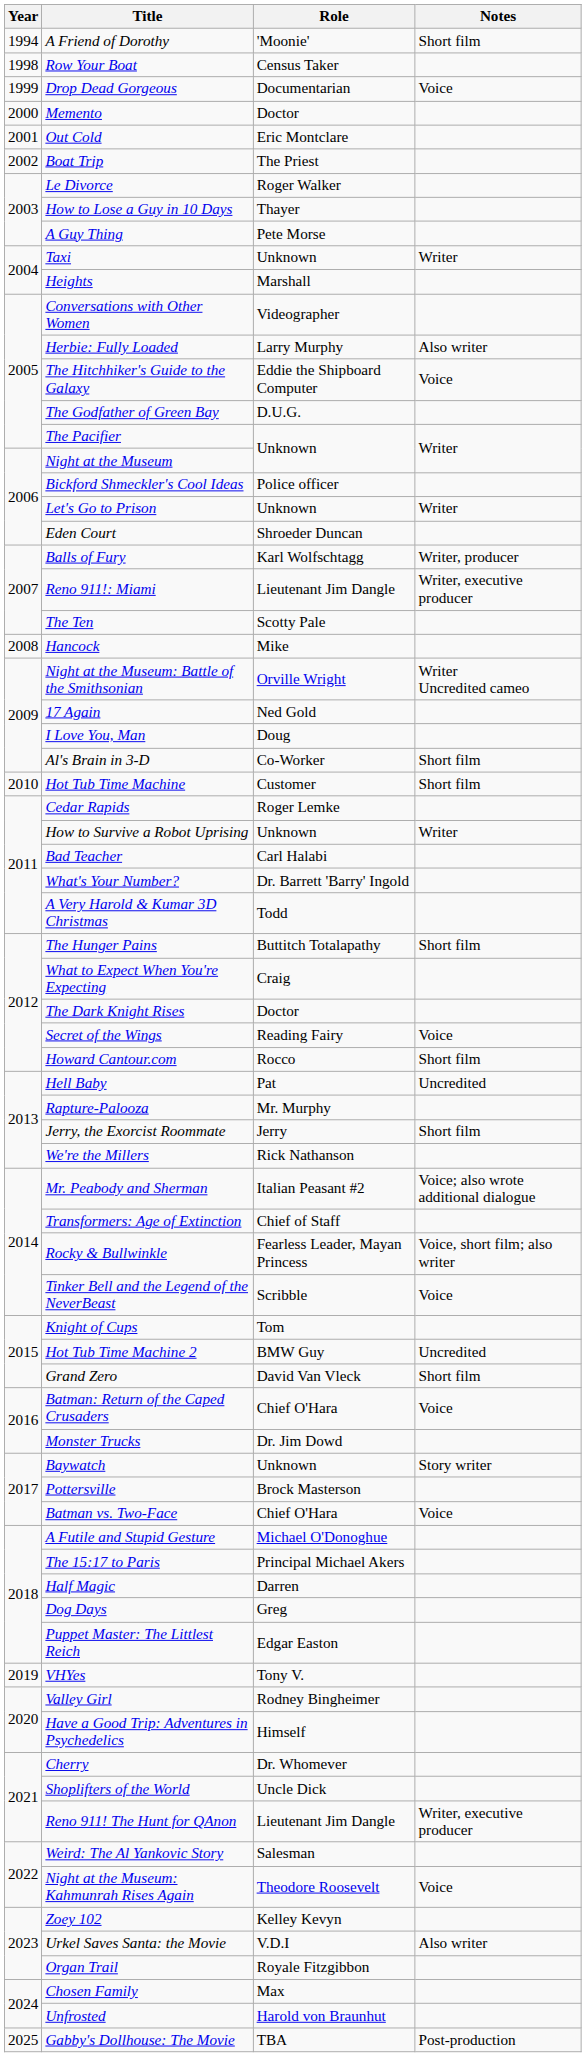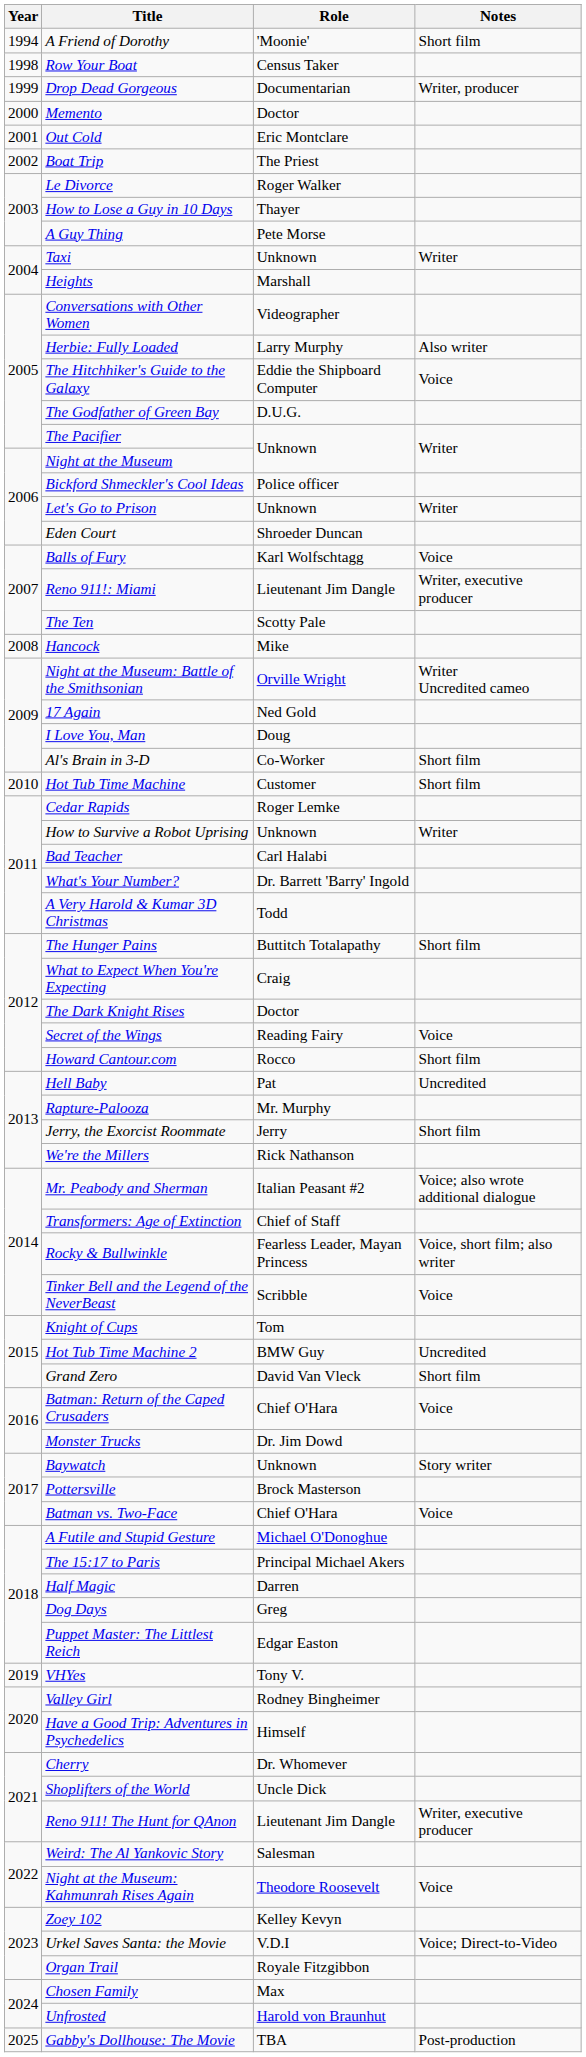Drop Dead Gorgeous | Notes: Voice -> Writer, producer
Balls of Fury | Notes: Writer, producer -> Voice
Urkel Saves Santa: the Movie | Notes: Also writer -> Voice; Direct-to-Video
